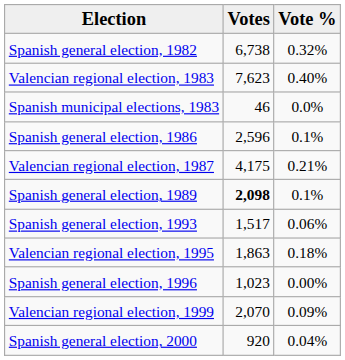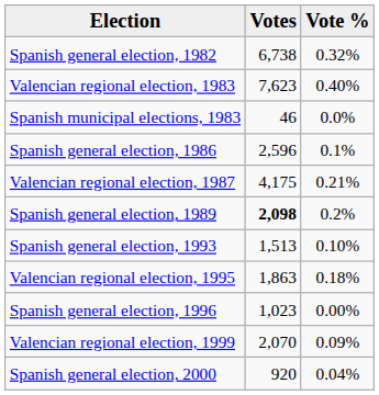Spanish general election, 1989 | Vote %: 0.1% -> 0.2%
Spanish general election, 1993 | Votes: 1,517 -> 1,513
Spanish general election, 1993 | Vote %: 0.06% -> 0.10%
